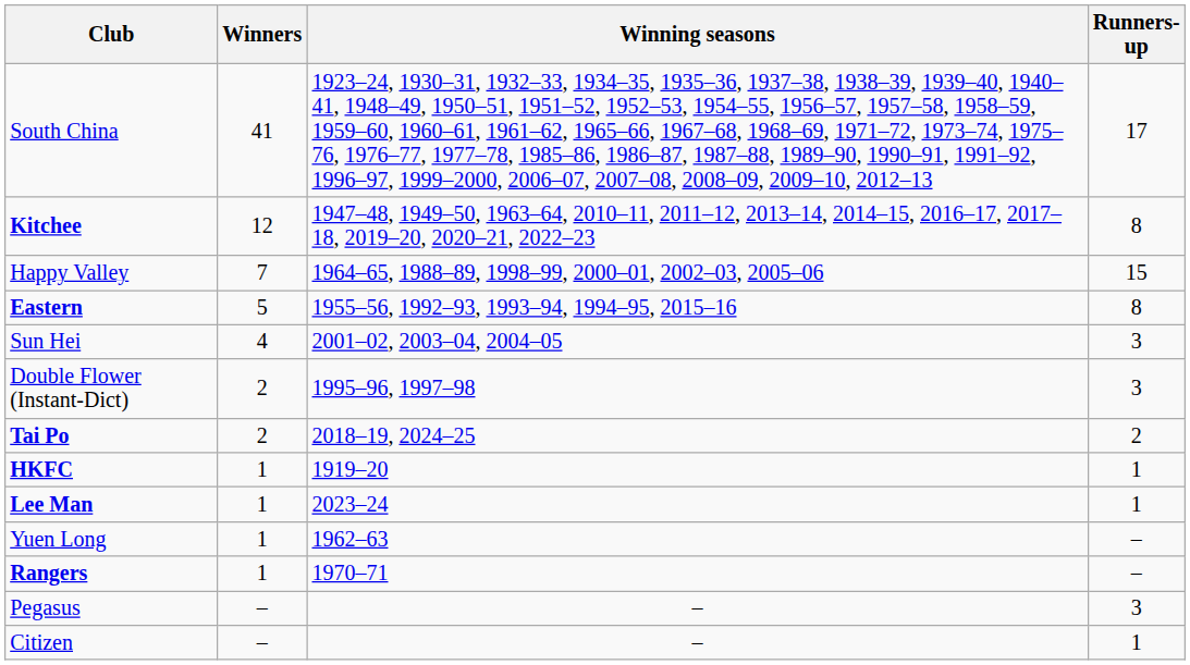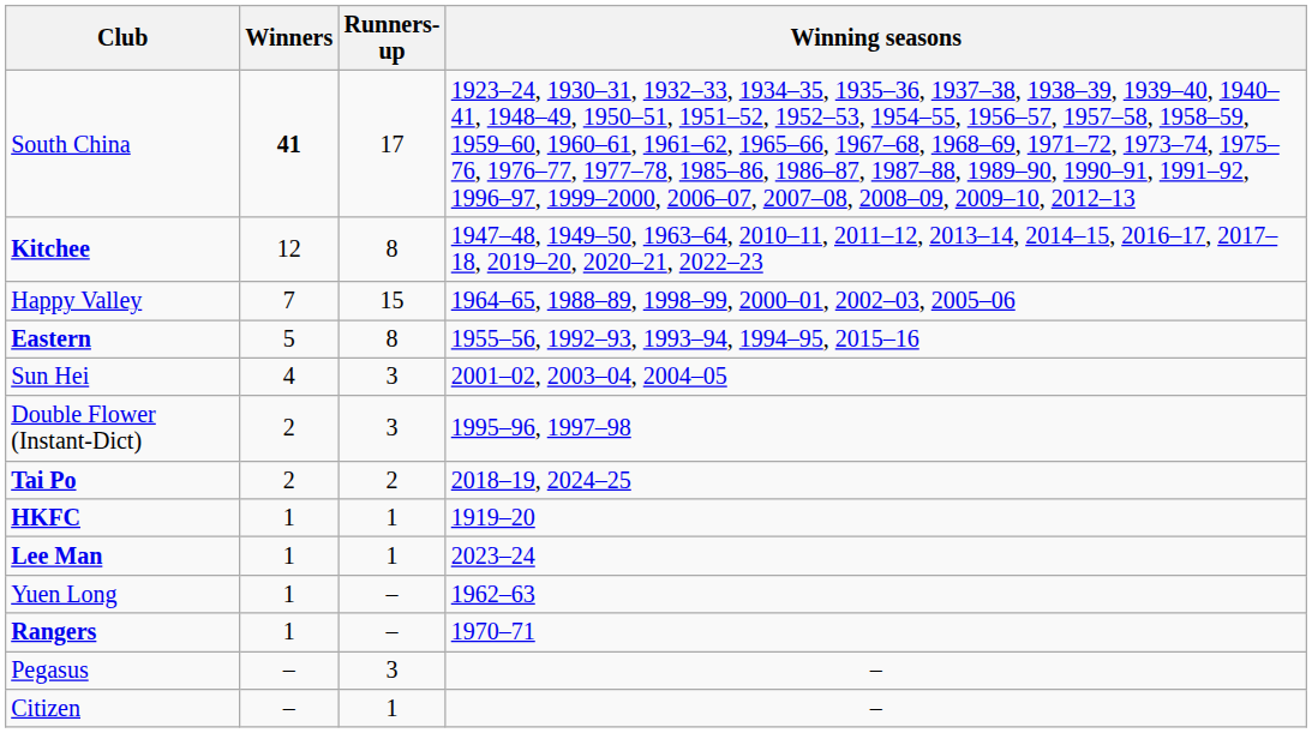columns swapped: Runners-up <-> Winning seasons
South China | Winners: normal -> bold
